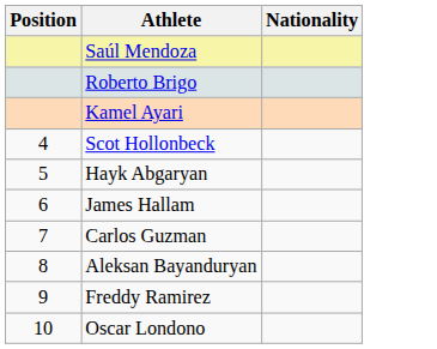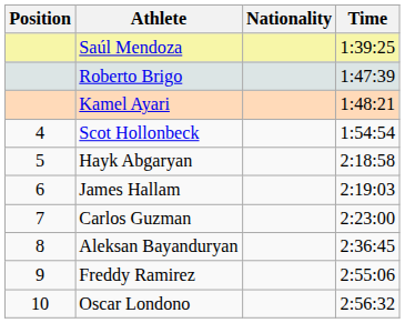+ column: Time | 1:39:25 | 1:47:39 | 1:48:21 | 1:54:54 | 2:18:58 | 2:19:03 | 2:23:00 | 2:36:45 | 2:55:06 | 2:56:32
